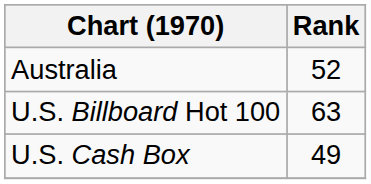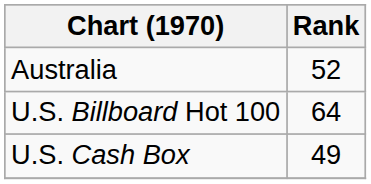U.S. Billboard Hot 100 | Rank: 63 -> 64
